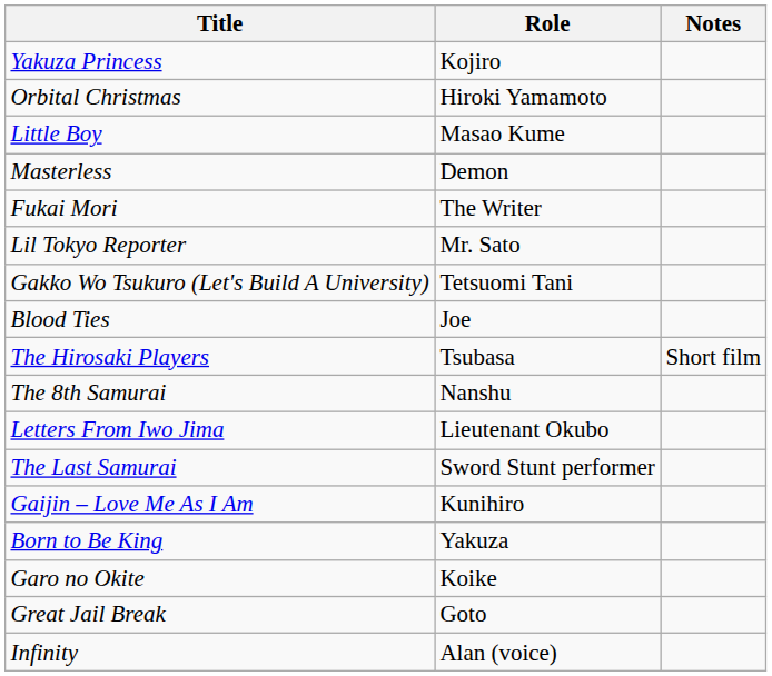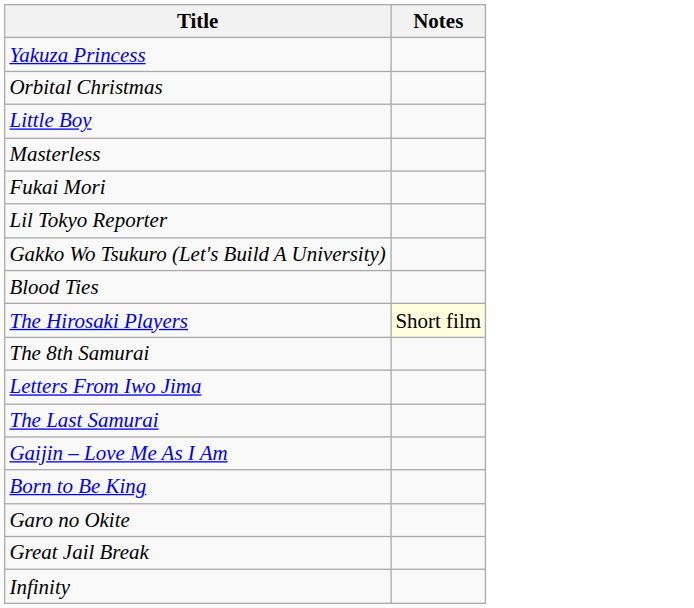- column: Role | Kojiro | Hiroki Yamamoto | Masao Kume | Demon | The Writer | Mr. Sato | Tetsuomi Tani | Joe | Tsubasa | Nanshu | Lieutenant Okubo | Sword Stunt performer | Kunihiro | Yakuza | Koike | Goto | Alan (voice)
The Hirosaki Players | Notes: no background -> lightyellow background
